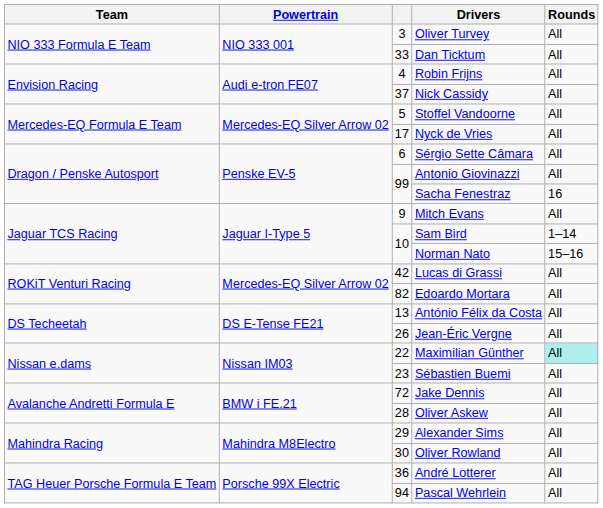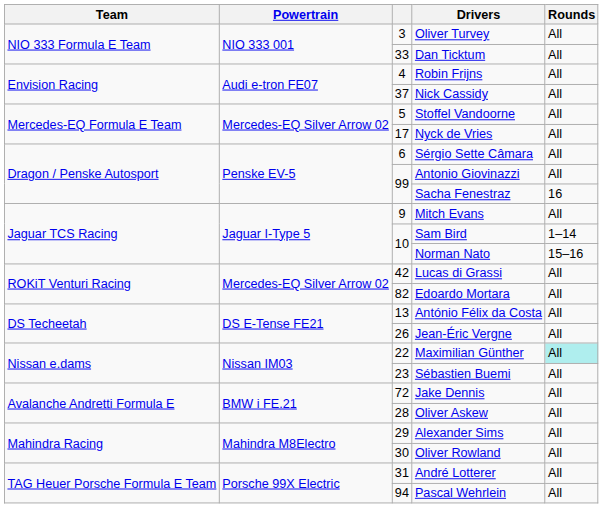André Lotterer | column 3: 36 -> 31
